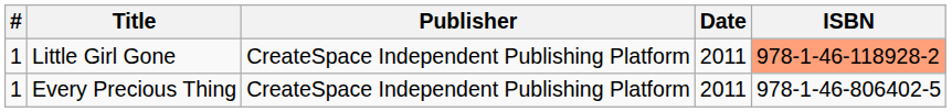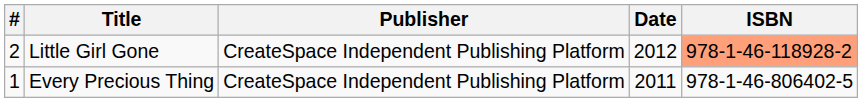Little Girl Gone | #: 1 -> 2
Little Girl Gone | Date: 2011 -> 2012
